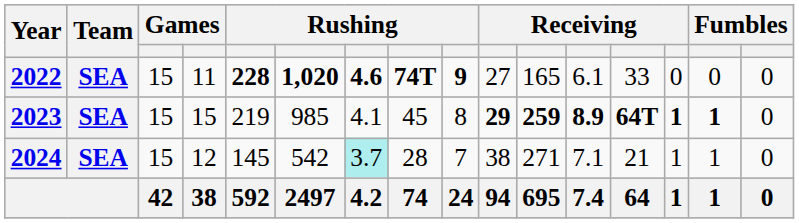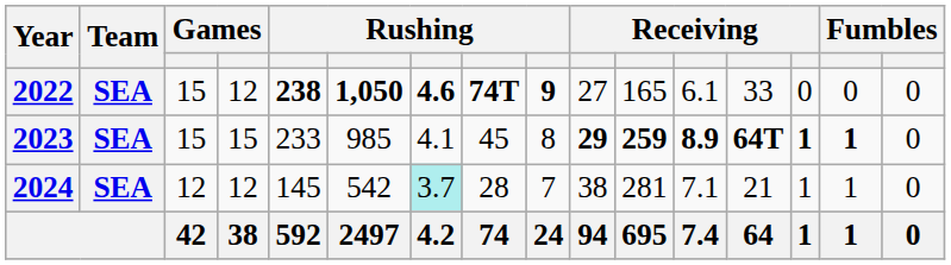2022 | column 4: 11 -> 12
2022 | column 5: 228 -> 238
2022 | column 6: 1,020 -> 1,050
2023 | column 5: 219 -> 233
2024 | column 3: 15 -> 12
2024 | column 11: 271 -> 281
